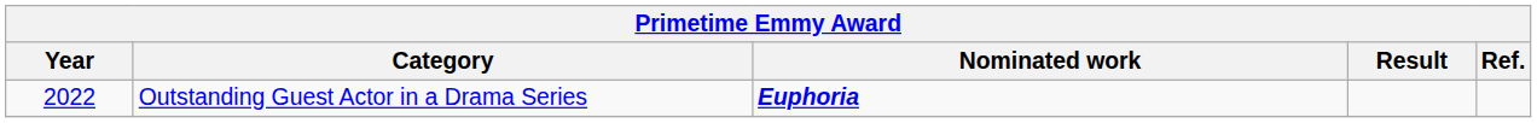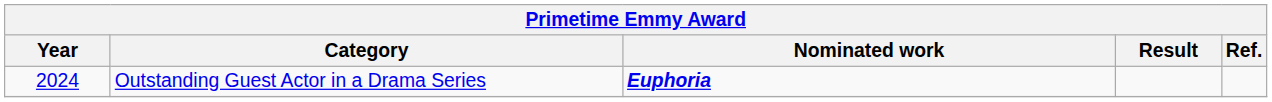Outstanding Guest Actor in a Drama Series | Year: 2022 -> 2024
